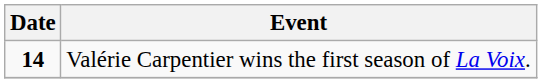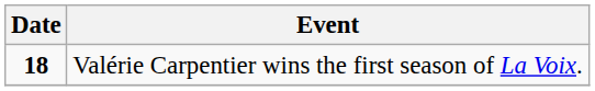Valérie Carpentier wins the first season of La Voix. | Date: 14 -> 18
